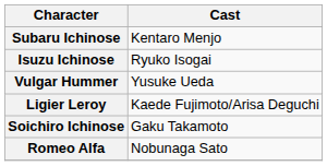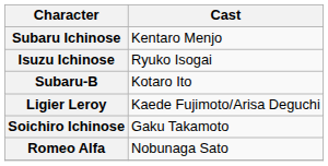- row: Vulgar Hummer | Yusuke Ueda
+ row: Subaru-B | Kotaro Ito
